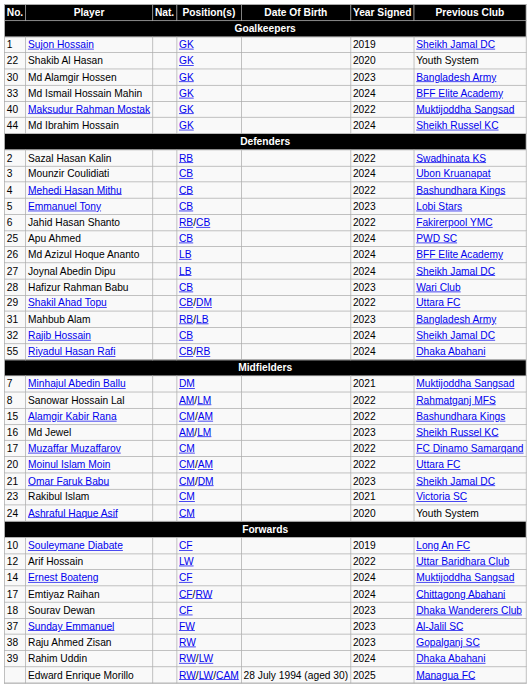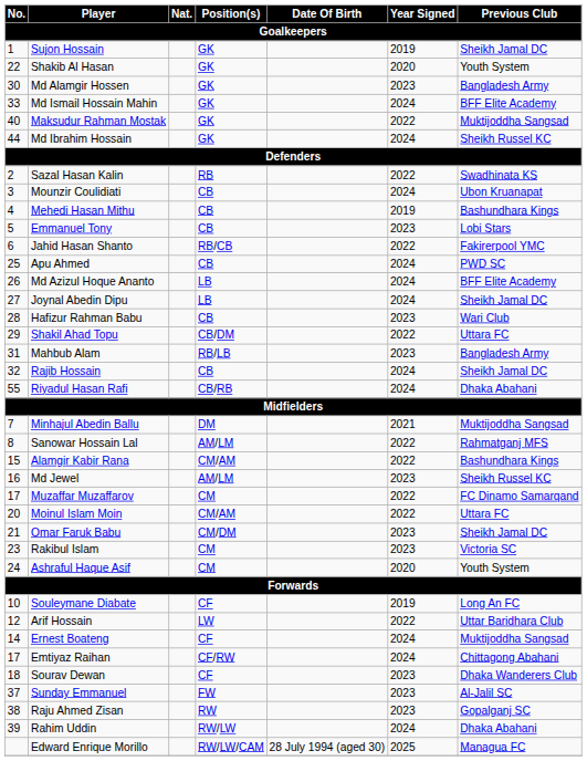Mehedi Hasan Mithu | Year Signed: 2022 -> 2019
Rakibul Islam | Year Signed: 2021 -> 2023
